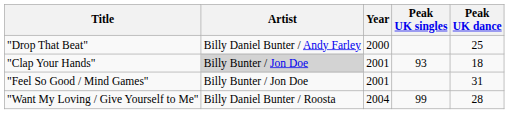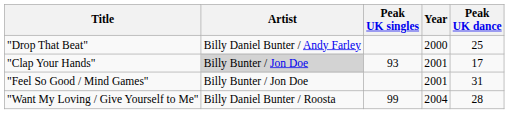columns swapped: Year <-> Peak UK singles
"Clap Your Hands" | Peak UK dance: 18 -> 17
